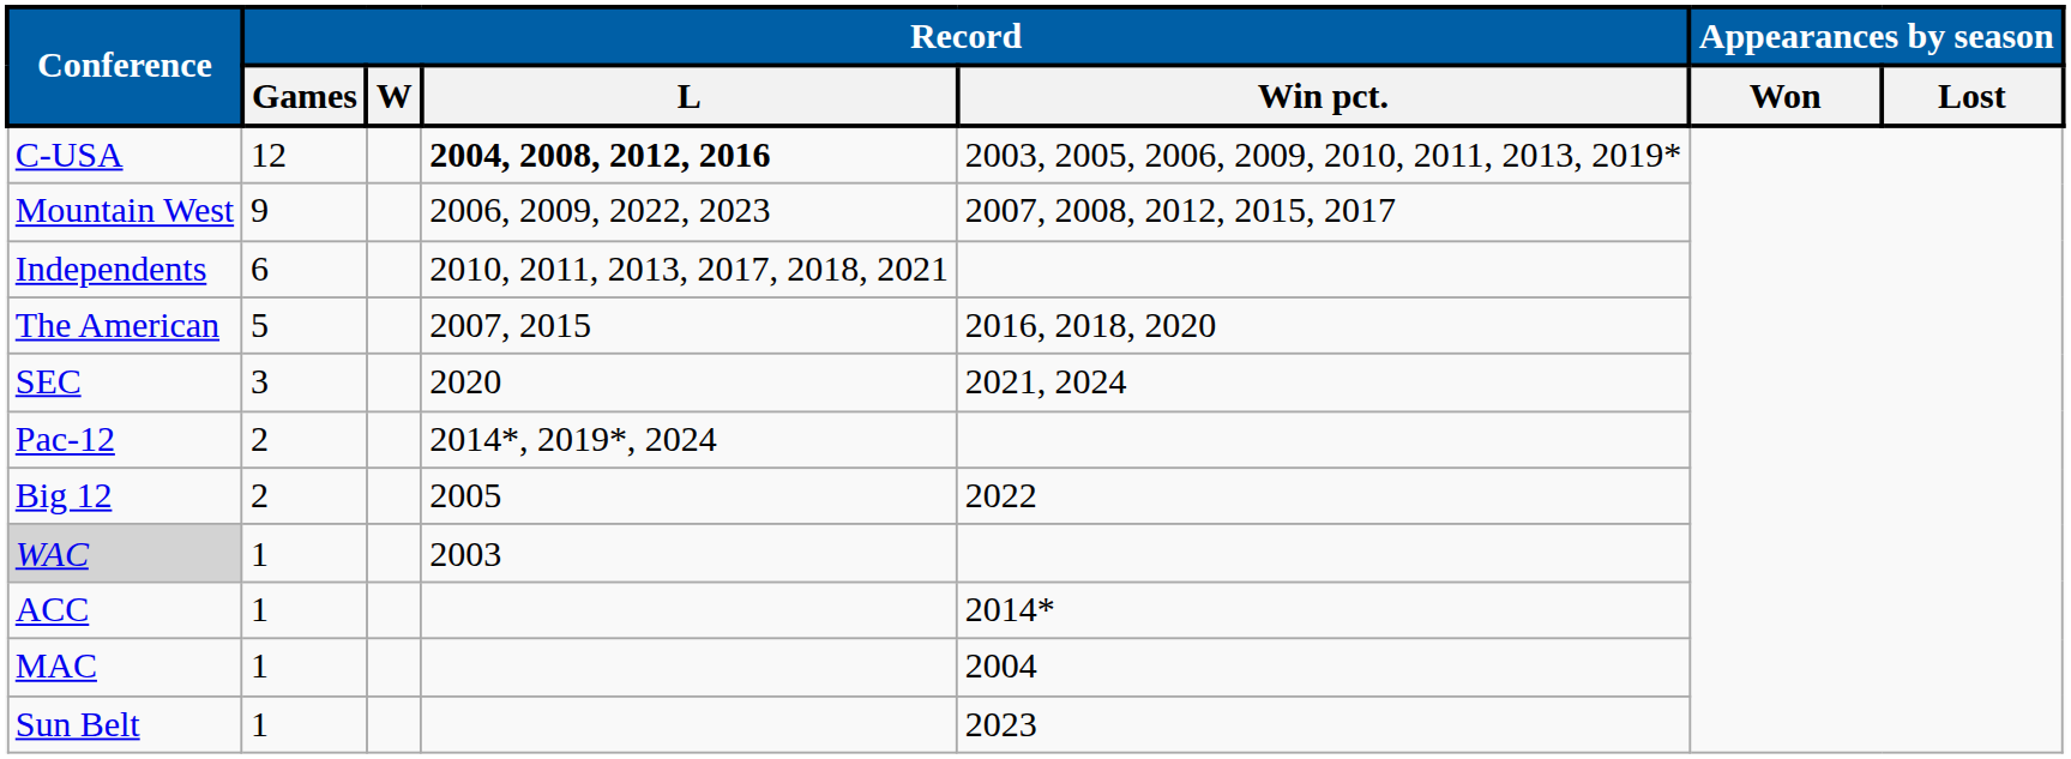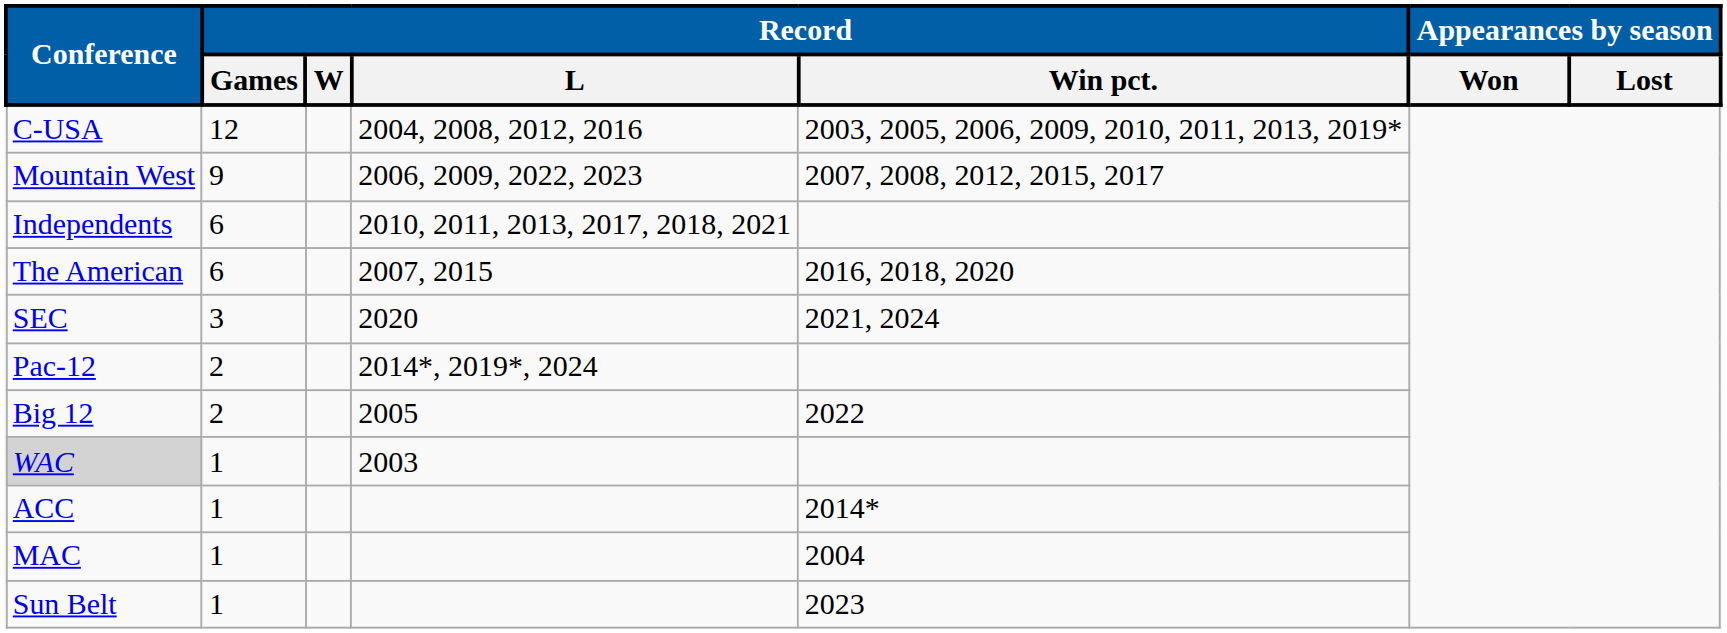C-USA | Record / L: bold -> normal
The American | Record / Games: 5 -> 6
